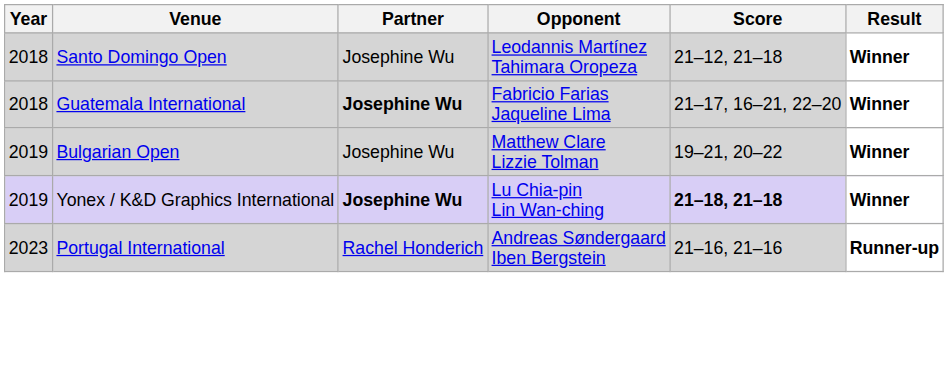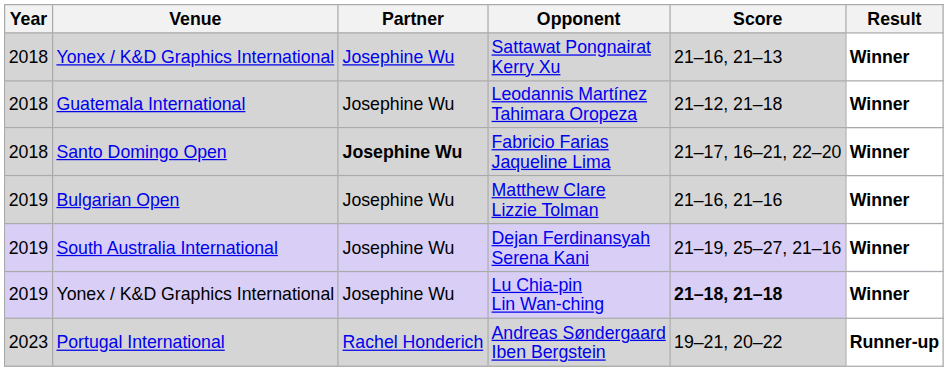+ row: 2018 | Yonex / K&D Graphics International | Josephine Wu | Sattawat Pongnairat Kerry Xu | 21–16, 21–13 | Winner
Leodannis Martínez Tahimara Oropeza | Venue: Santo Domingo Open -> Guatemala International
Fabricio Farias Jaqueline Lima | Venue: Guatemala International -> Santo Domingo Open
Matthew Clare Lizzie Tolman | Score: 19–21, 20–22 -> 21–16, 21–16
+ row: 2019 | South Australia International | Josephine Wu | Dejan Ferdinansyah Serena Kani | 21–19, 25–27, 21–16 | Winner
Lu Chia-pin Lin Wan-ching | Partner: bold -> normal
Andreas Søndergaard Iben Bergstein | Score: 21–16, 21–16 -> 19–21, 20–22
